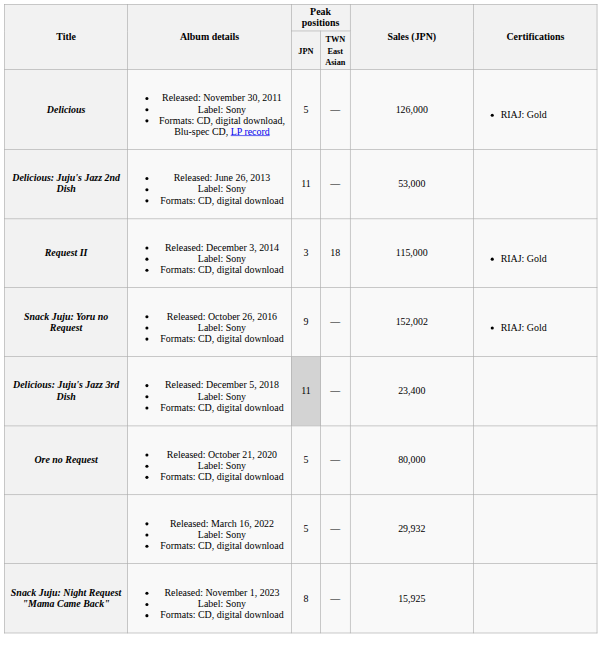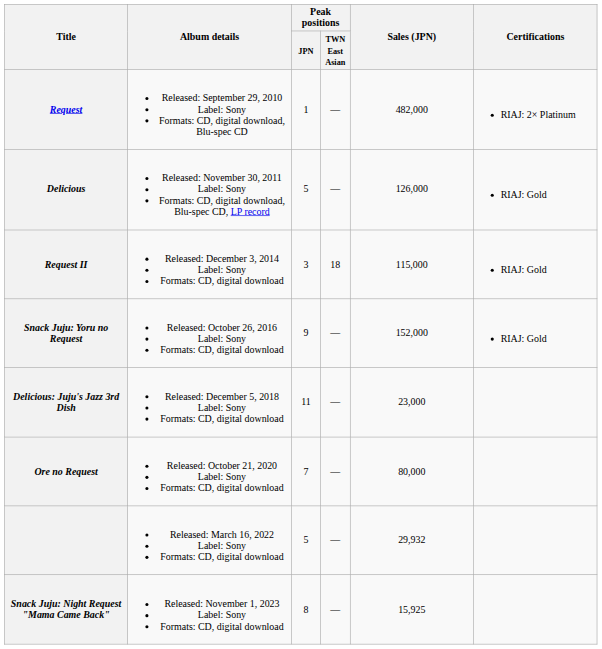+ row: Request | Released: September 29, 2010 Label: Sony Formats: CD, digital download, Blu-spec CD | 1 | — | 482,000 | RIAJ: 2× Platinum
- row: Delicious: Juju's Jazz 2nd Dish | Released: June 26, 2013 Label: Sony Formats: CD, digital download | 11 | — | 53,000
Snack Juju: Yoru no Request | Sales (JPN): 152,002 -> 152,000
Delicious: Juju's Jazz 3rd Dish | Peak positions / JPN: lightgrey background -> no background
Delicious: Juju's Jazz 3rd Dish | Sales (JPN): 23,400 -> 23,000
Ore no Request | Peak positions / JPN: 5 -> 7
